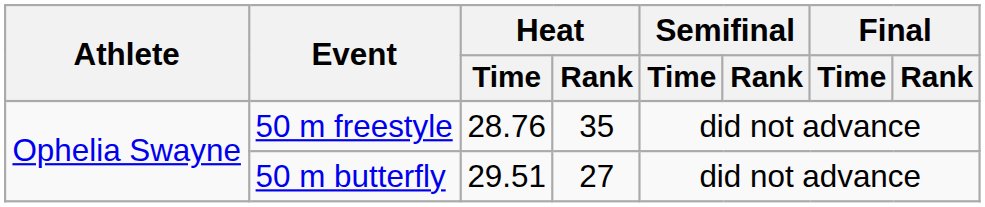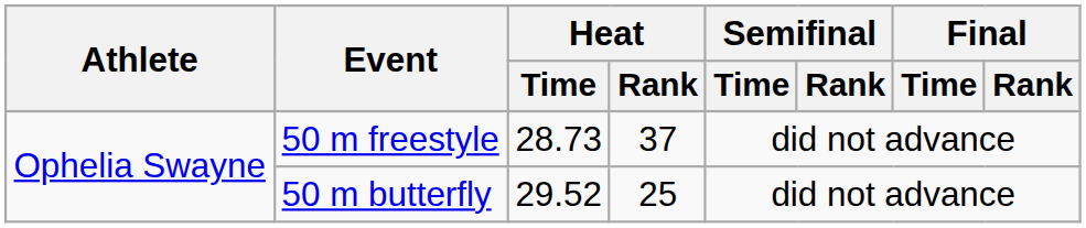50 m freestyle | Heat / Time: 28.76 -> 28.73
50 m freestyle | Heat / Rank: 35 -> 37
50 m butterfly | Heat / Time: 29.51 -> 29.52
50 m butterfly | Heat / Rank: 27 -> 25
